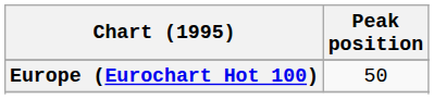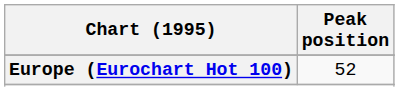Europe (Eurochart Hot 100) | Peak position: 50 -> 52
